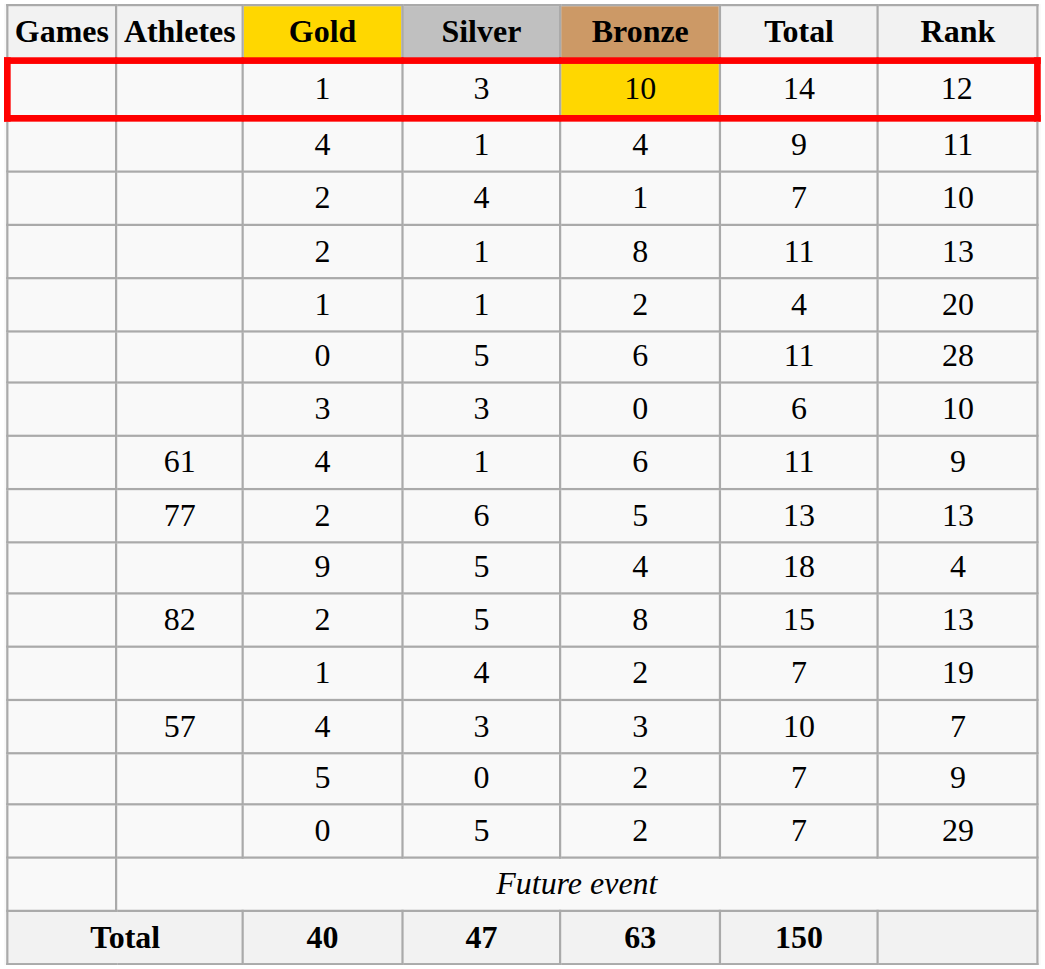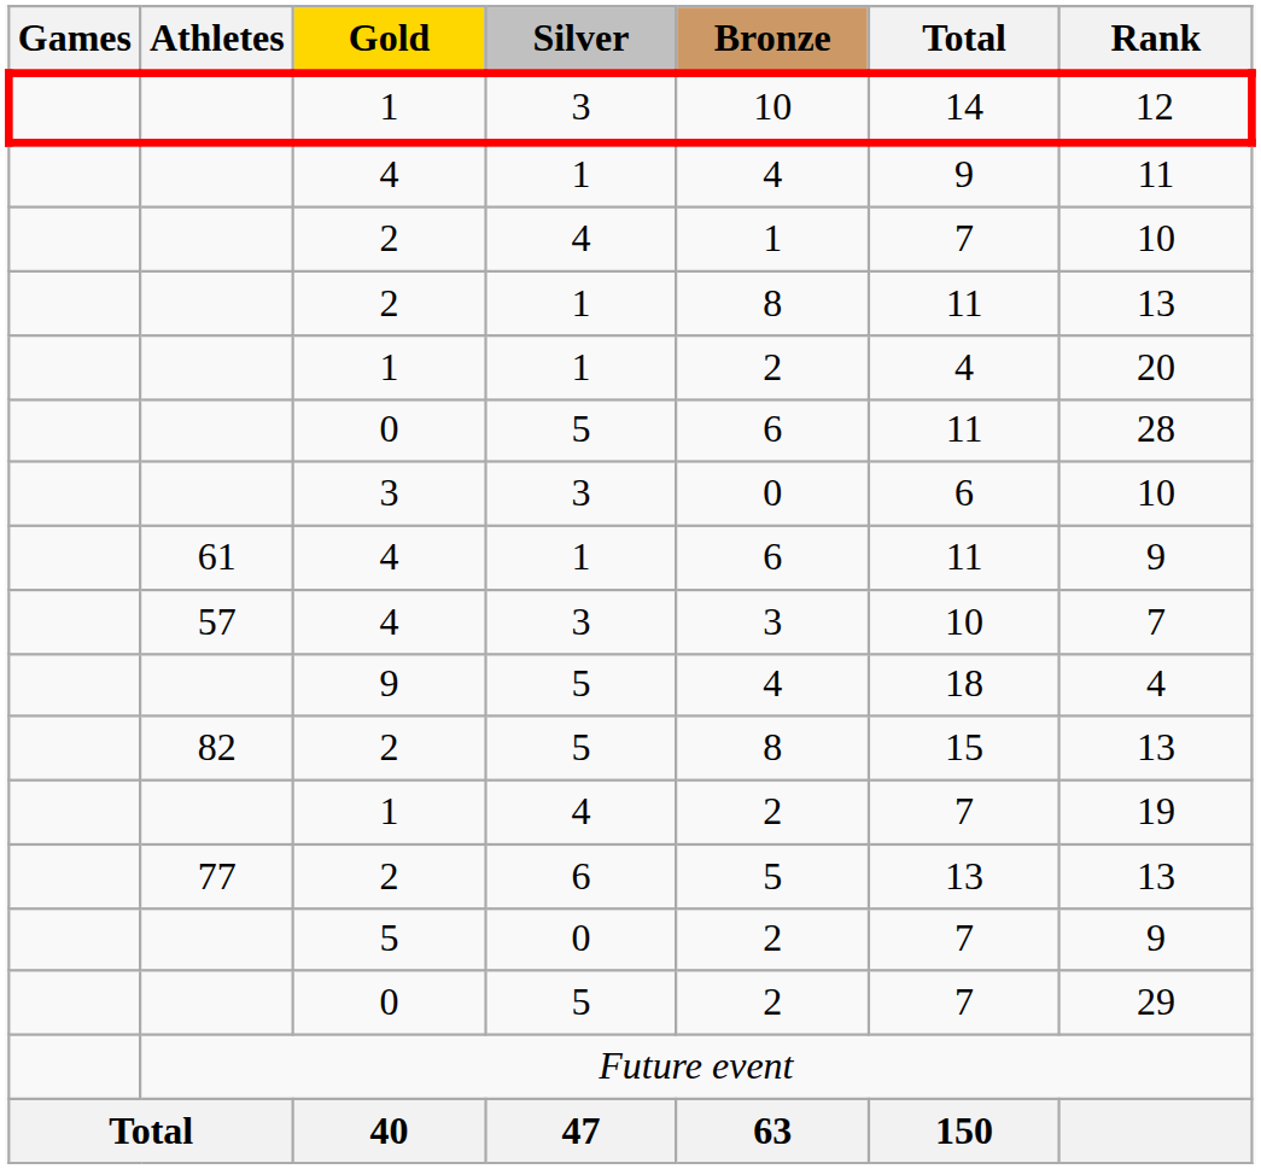1 / 3 | Bronze: gold background -> no background
rows swapped: 4 / 3 <-> 2 / 6
